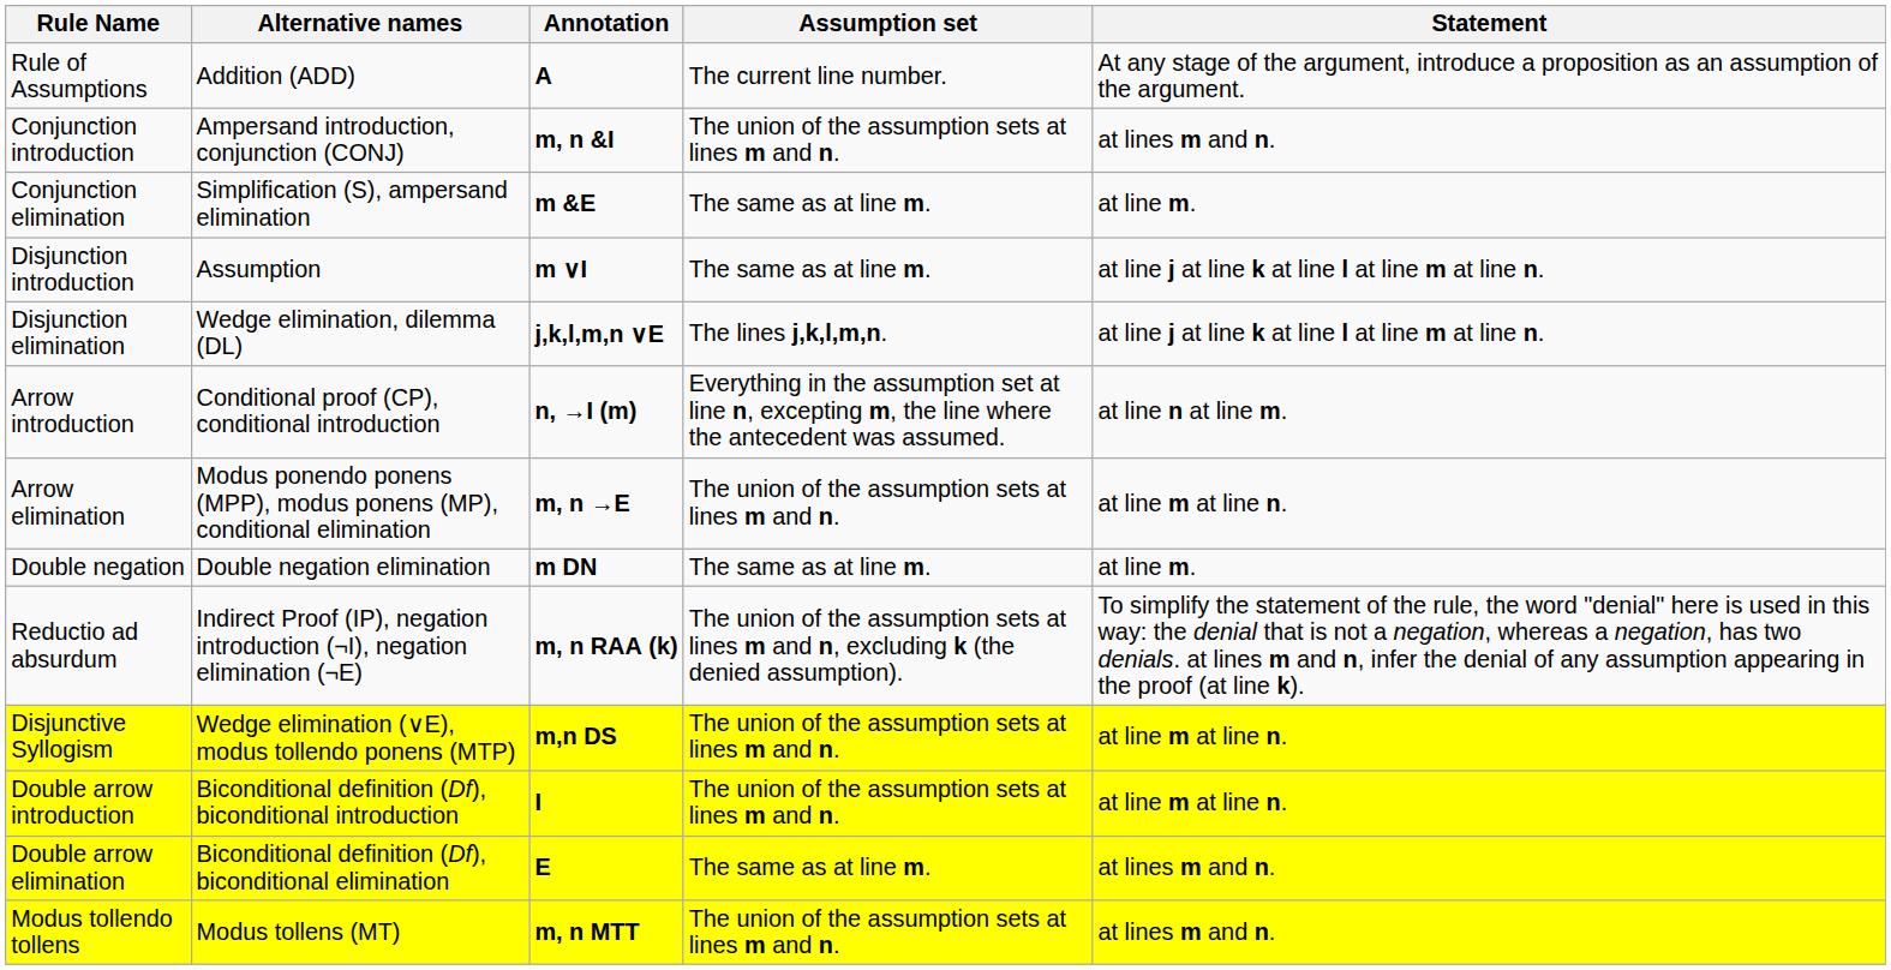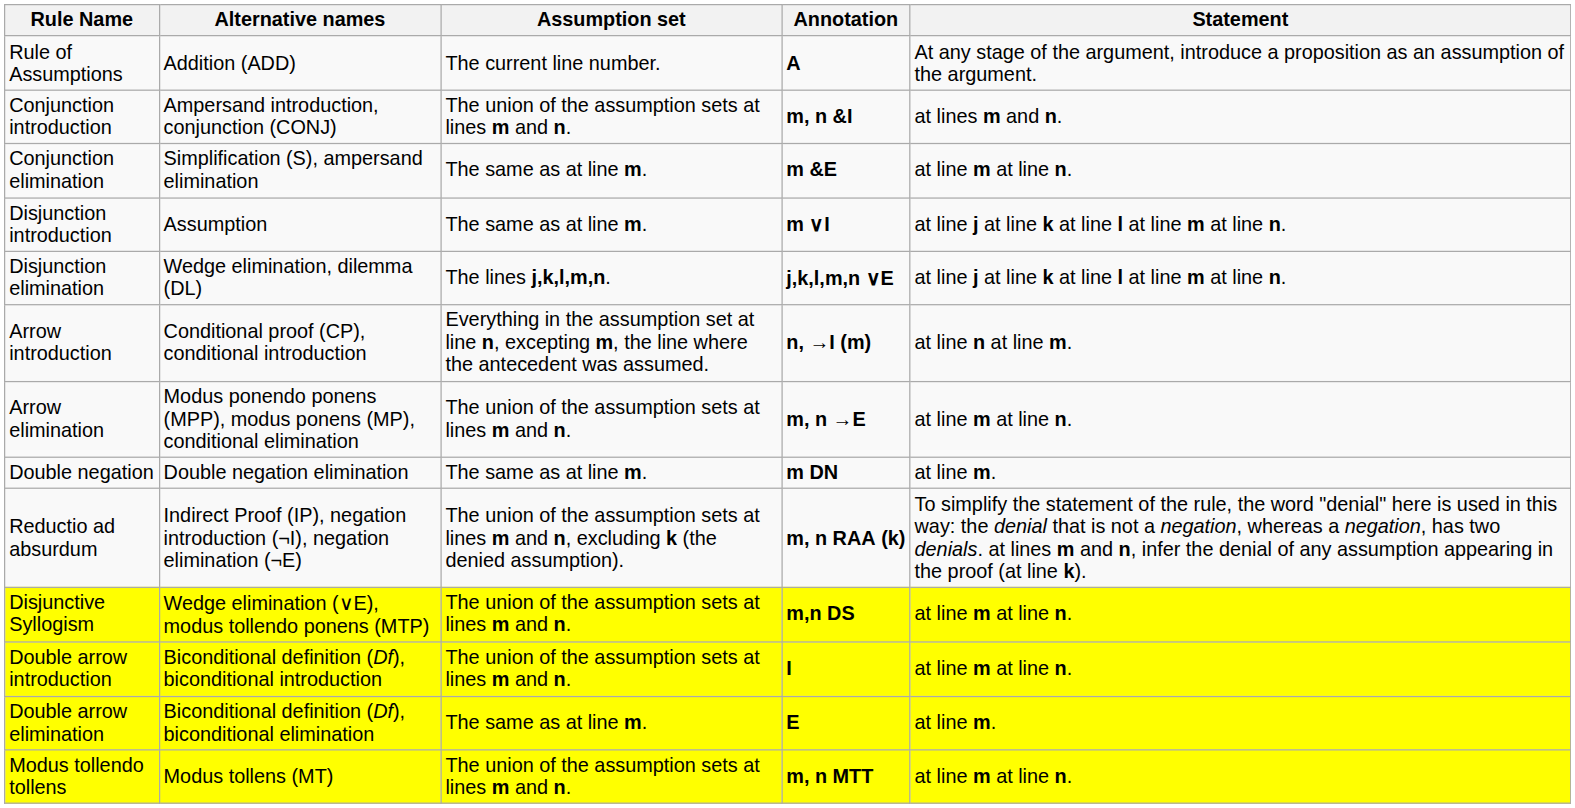columns swapped: Annotation <-> Assumption set
Conjunction elimination | Statement: at line m. -> at line m at line n.
Double arrow elimination | Statement: at lines m and n. -> at line m.
Modus tollendo tollens | Statement: at lines m and n. -> at line m at line n.
